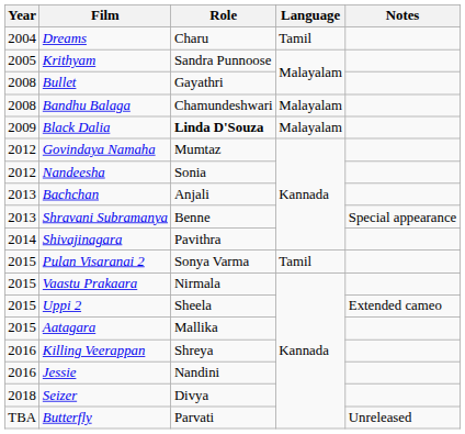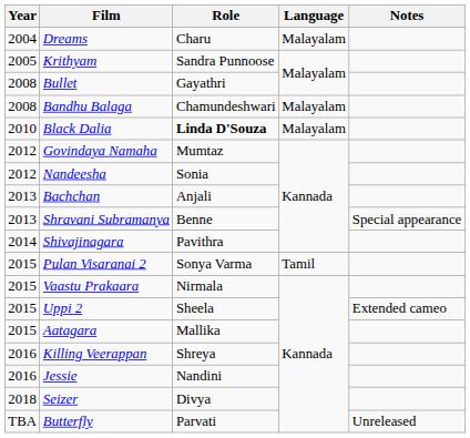Dreams | Language: Tamil -> Malayalam
Black Dalia | Year: 2009 -> 2010
